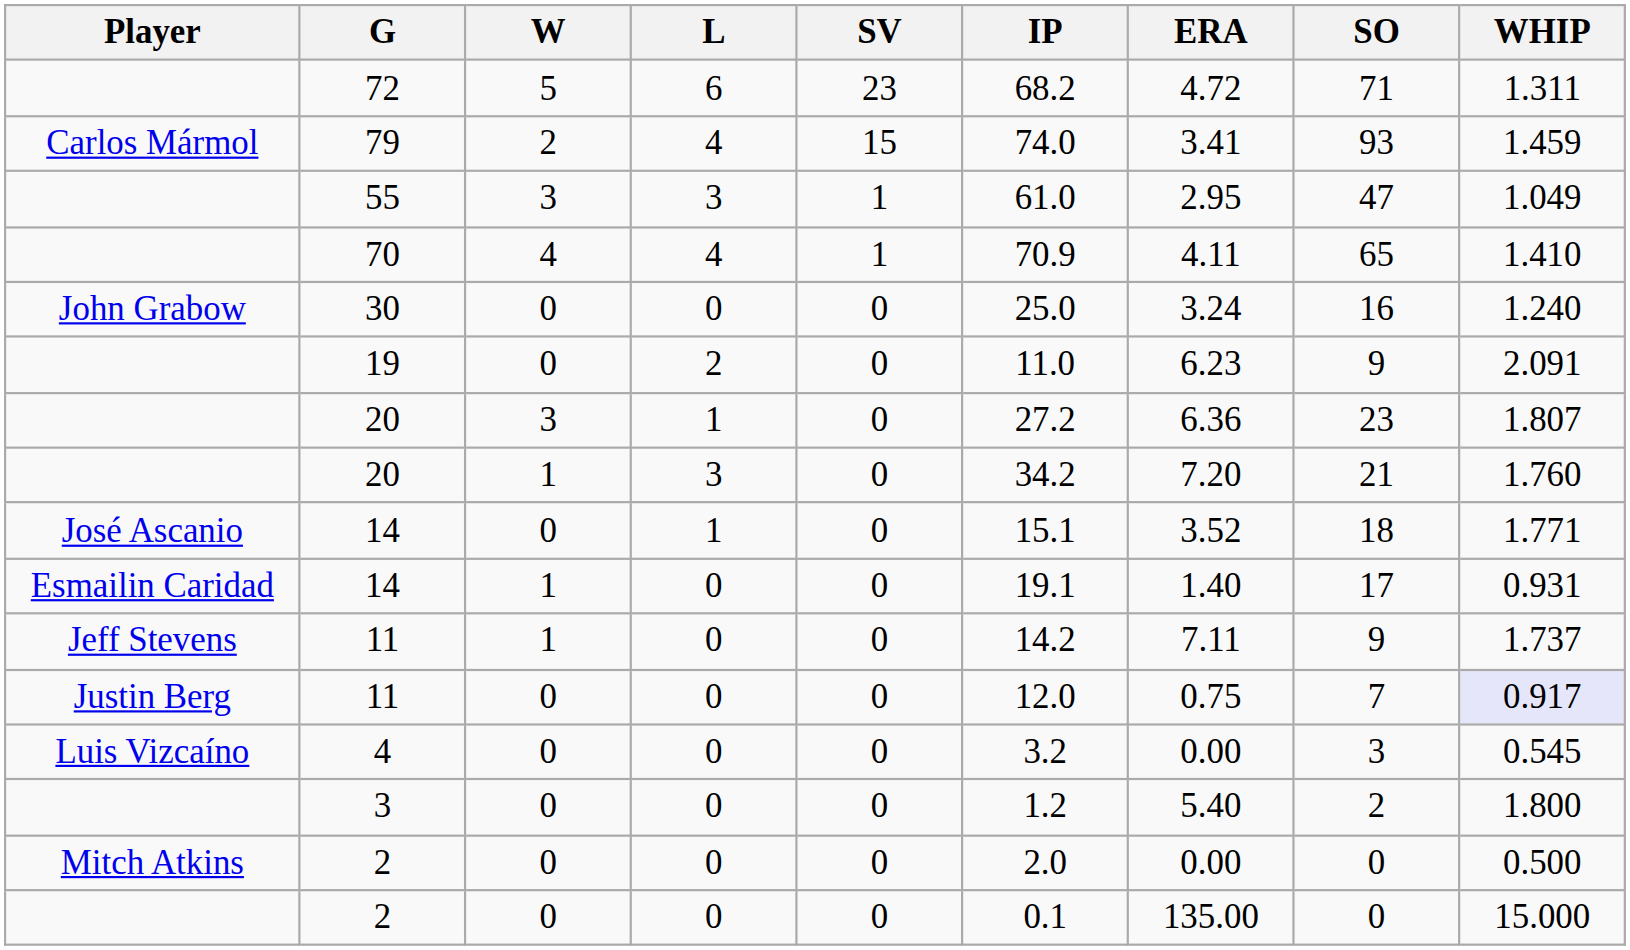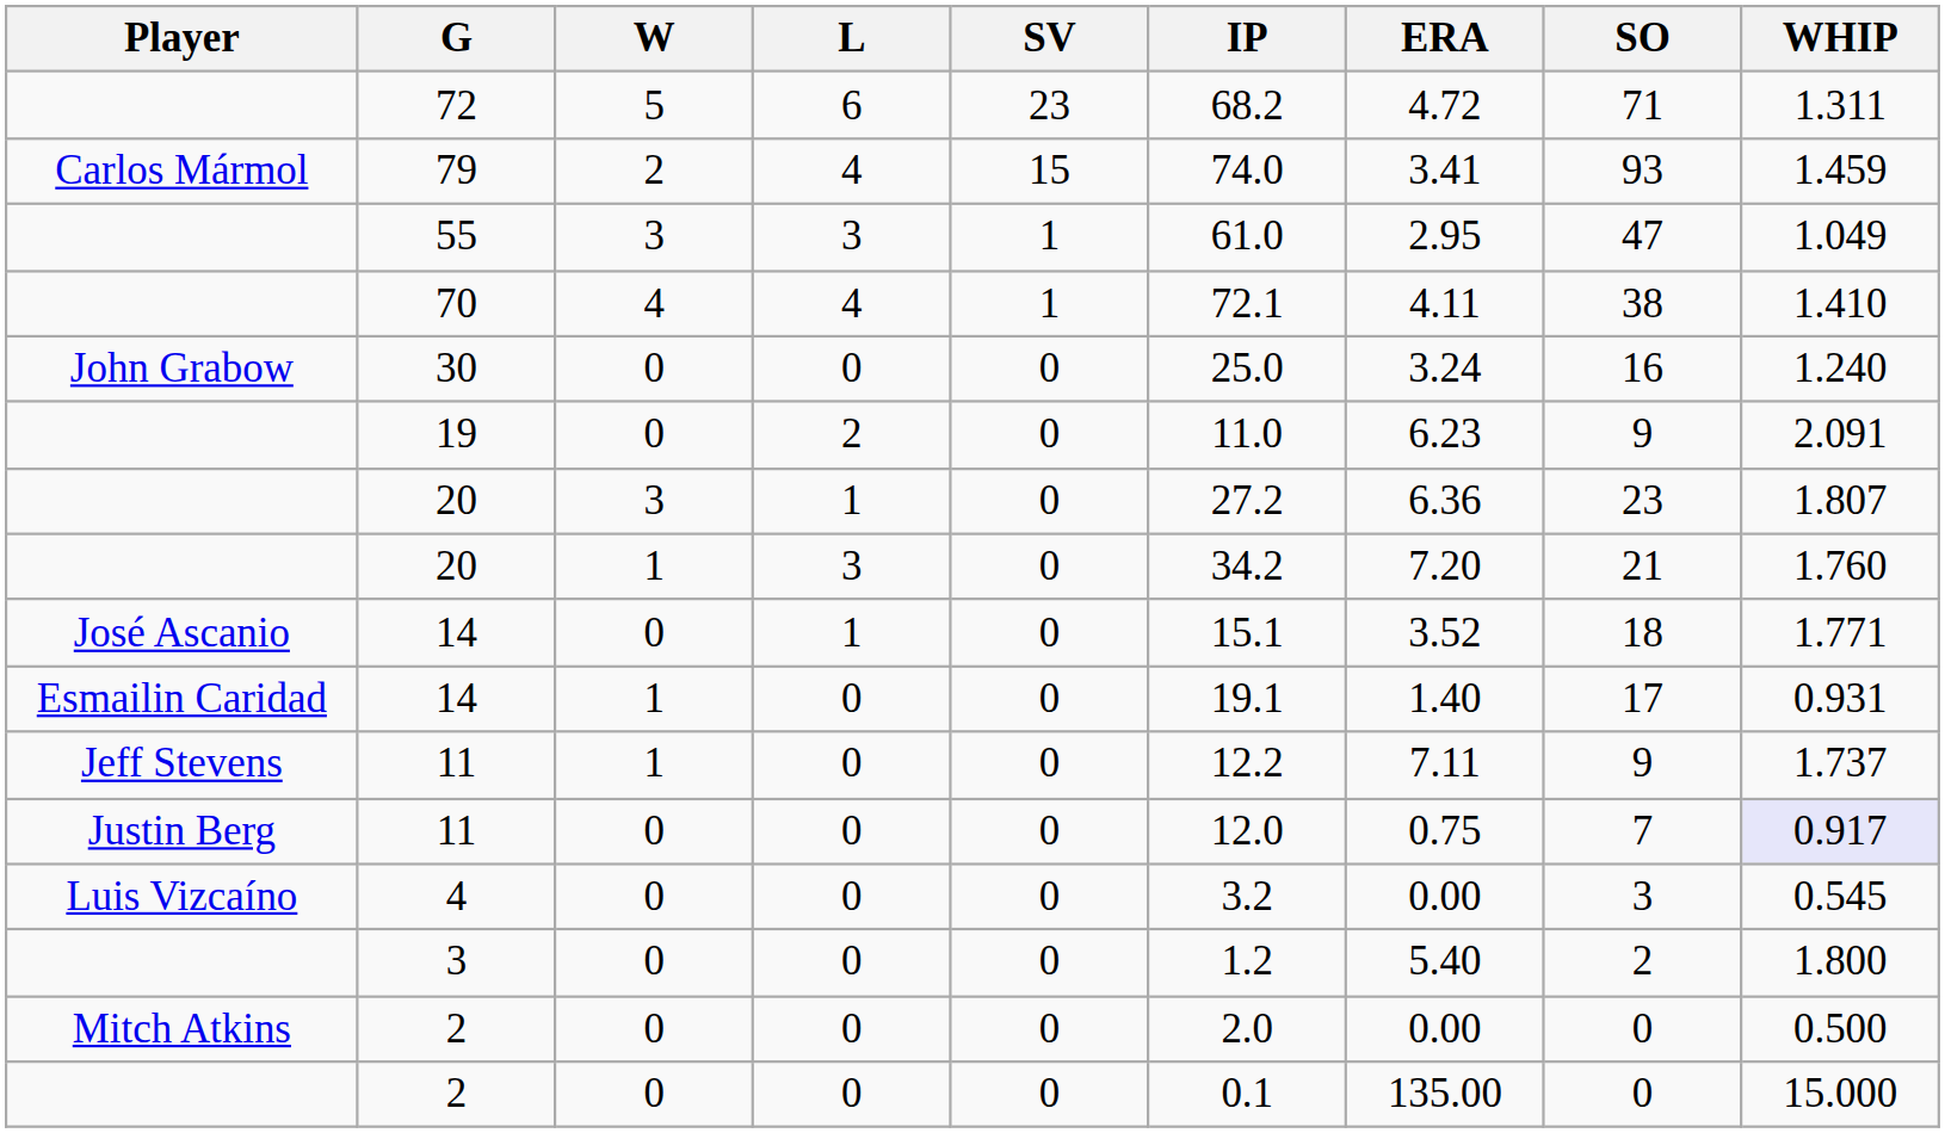70 | IP: 70.9 -> 72.1
70 | SO: 65 -> 38
Jeff Stevens / 11 | IP: 14.2 -> 12.2
